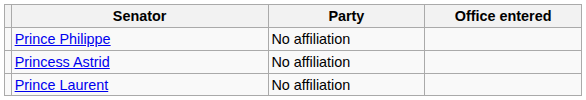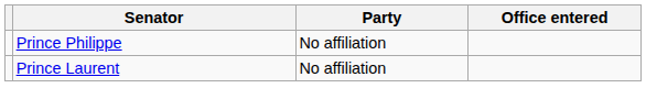- row: Princess Astrid | No affiliation
